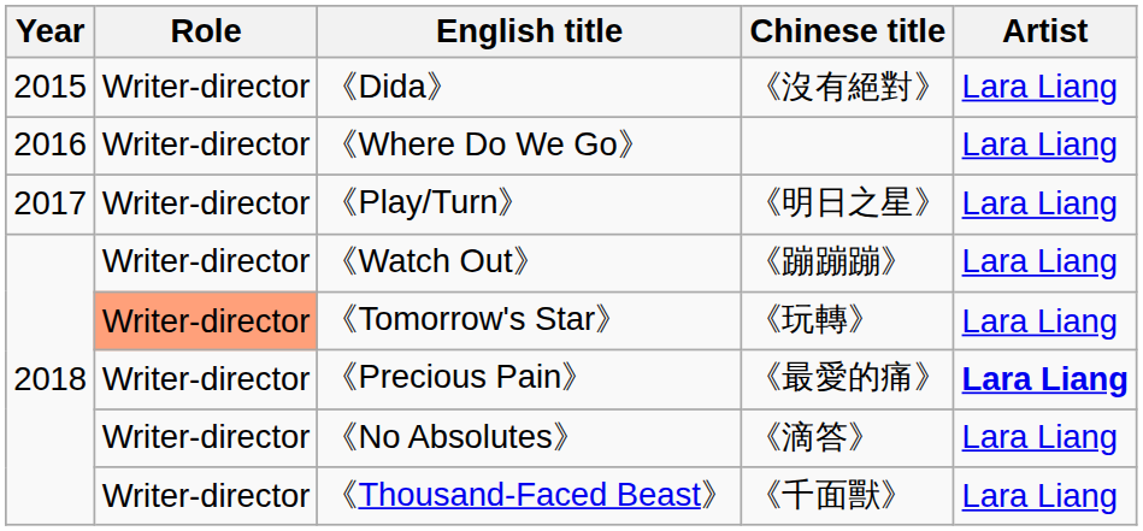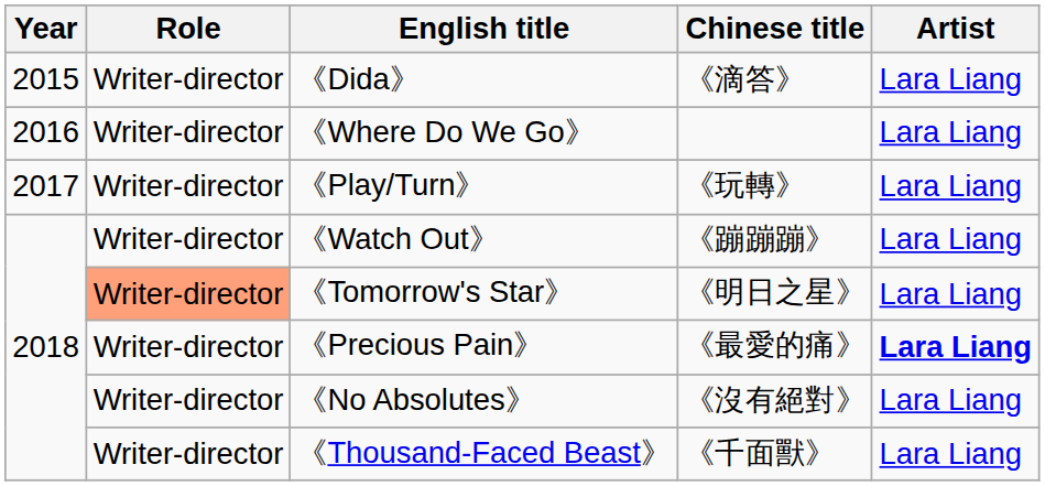《Dida》 | Chinese title: 《沒有絕對》 -> 《滴答》
《Play/Turn》 | Chinese title: 《明日之星》 -> 《玩轉》
《Tomorrow's Star》 | Chinese title: 《玩轉》 -> 《明日之星》
《No Absolutes》 | Chinese title: 《滴答》 -> 《沒有絕對》
